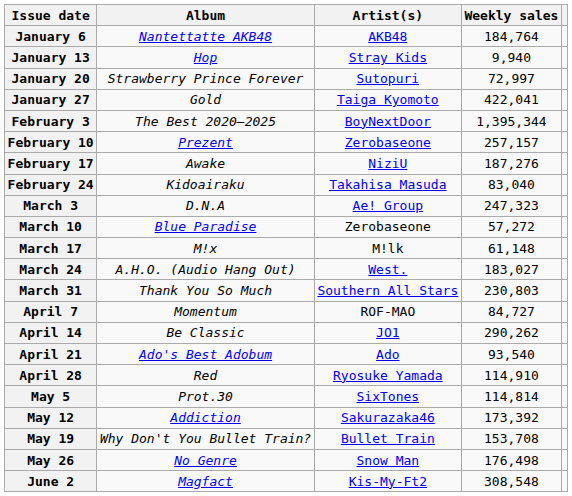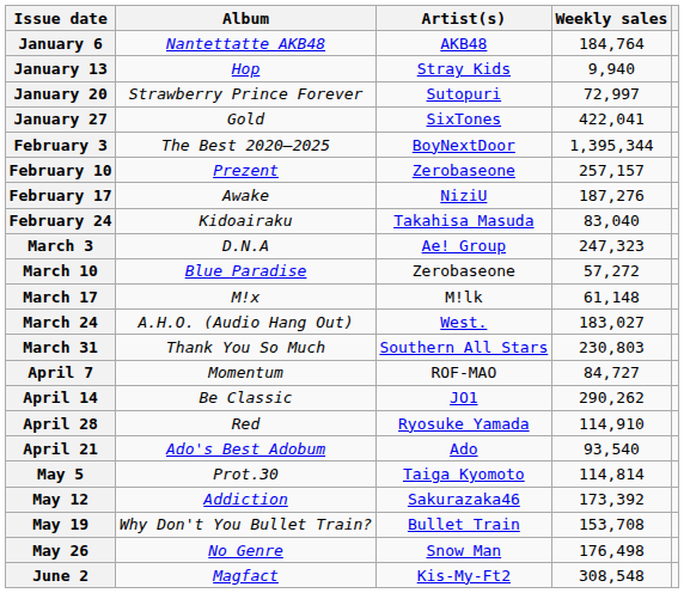January 27 | Artist(s): Taiga Kyomoto -> SixTones
rows swapped: April 21 <-> April 28
May 5 | Artist(s): SixTones -> Taiga Kyomoto
